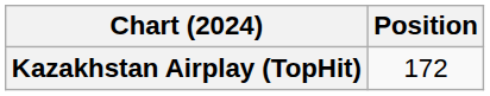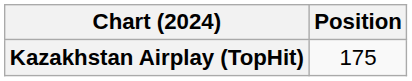Kazakhstan Airplay (TopHit) | Position: 172 -> 175
